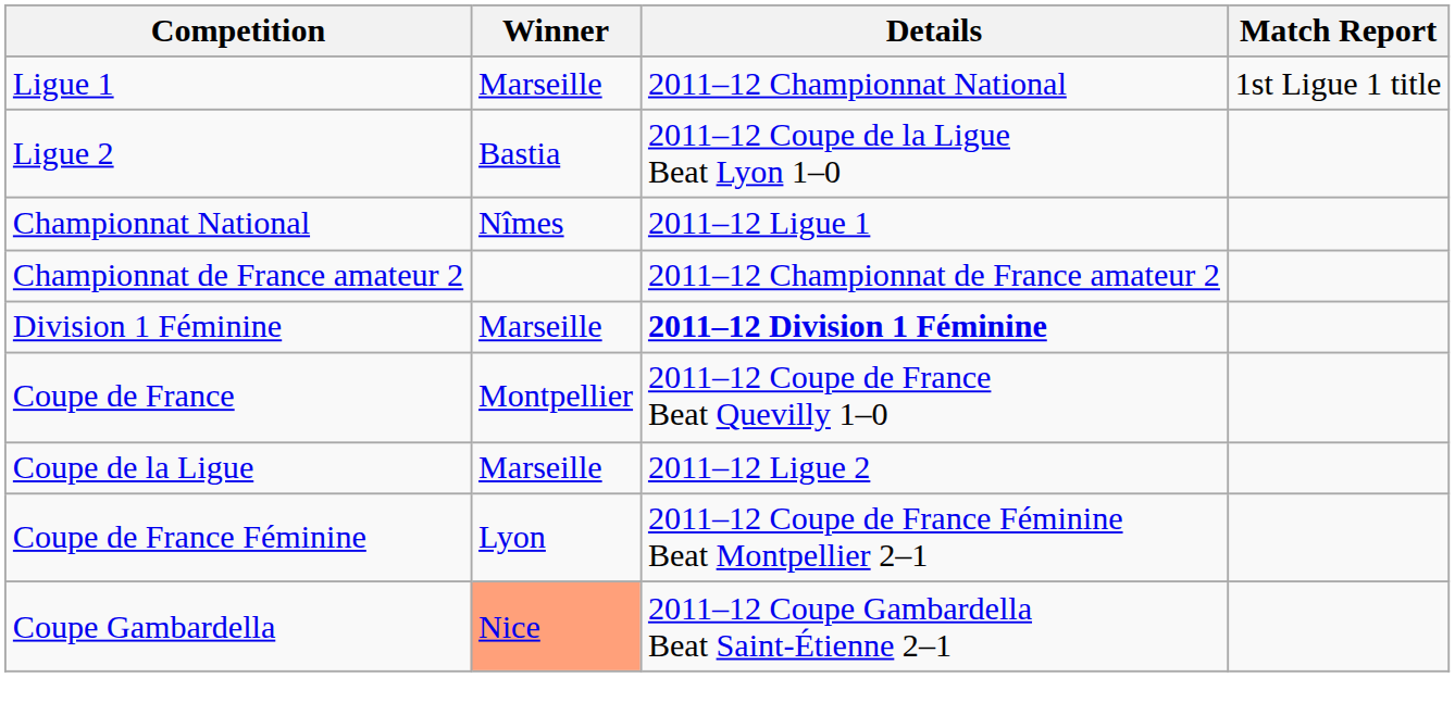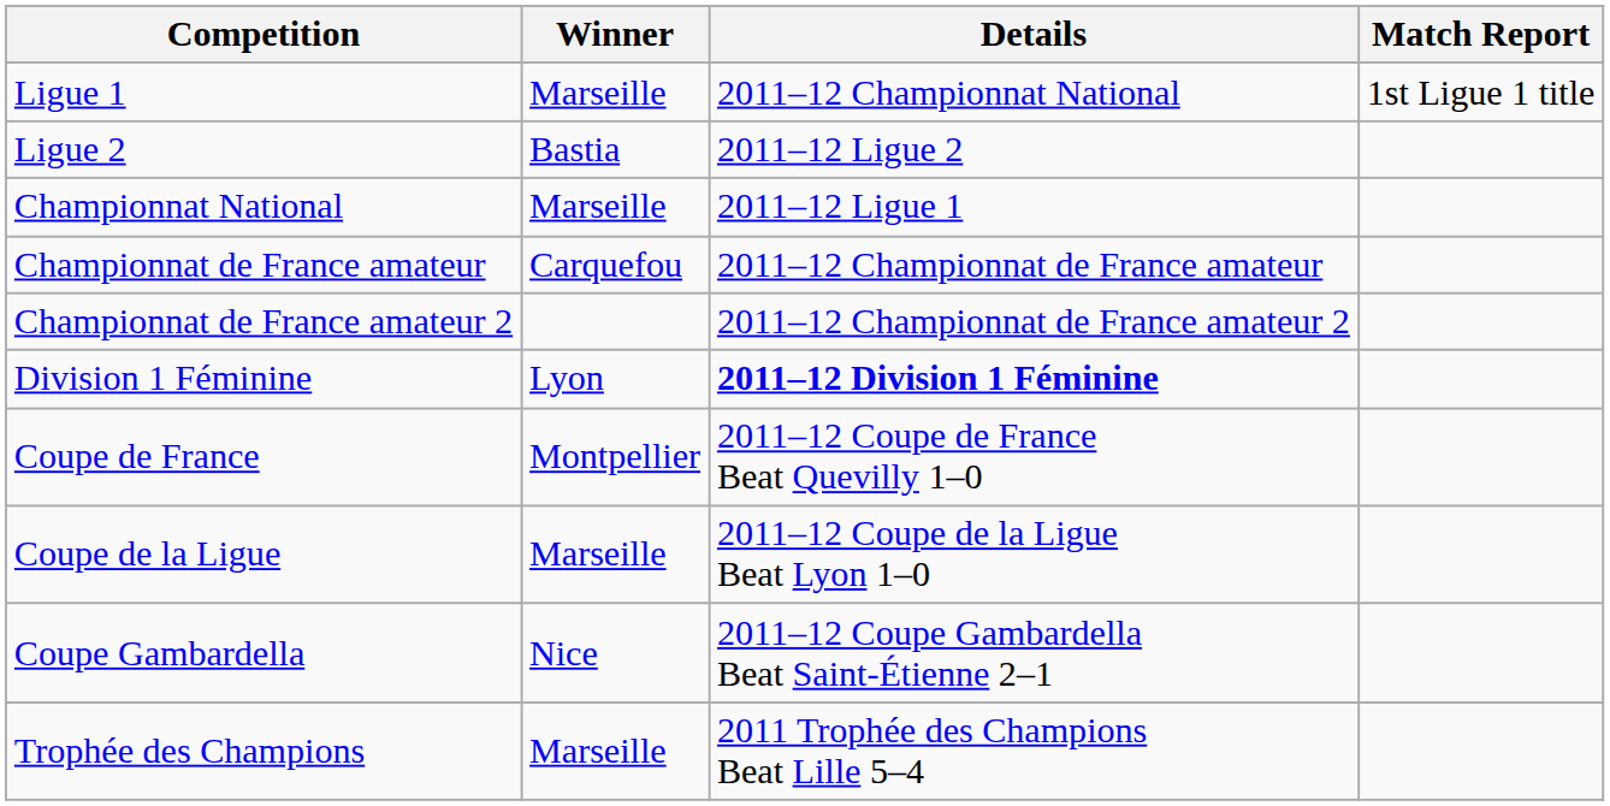Ligue 2 | Details: 2011–12 Coupe de la Ligue Beat Lyon 1–0 -> 2011–12 Ligue 2
Championnat National | Winner: Nîmes -> Marseille
+ row: Championnat de France amateur | Carquefou | 2011–12 Championnat de France amateur
Division 1 Féminine | Winner: Marseille -> Lyon
Coupe de la Ligue | Details: 2011–12 Ligue 2 -> 2011–12 Coupe de la Ligue Beat Lyon 1–0
- row: Coupe de France Féminine | Lyon | 2011–12 Coupe de France Féminine Beat Montpellier 2–1
Coupe Gambardella | Winner: lightsalmon background -> no background
+ row: Trophée des Champions | Marseille | 2011 Trophée des Champions Beat Lille 5–4
